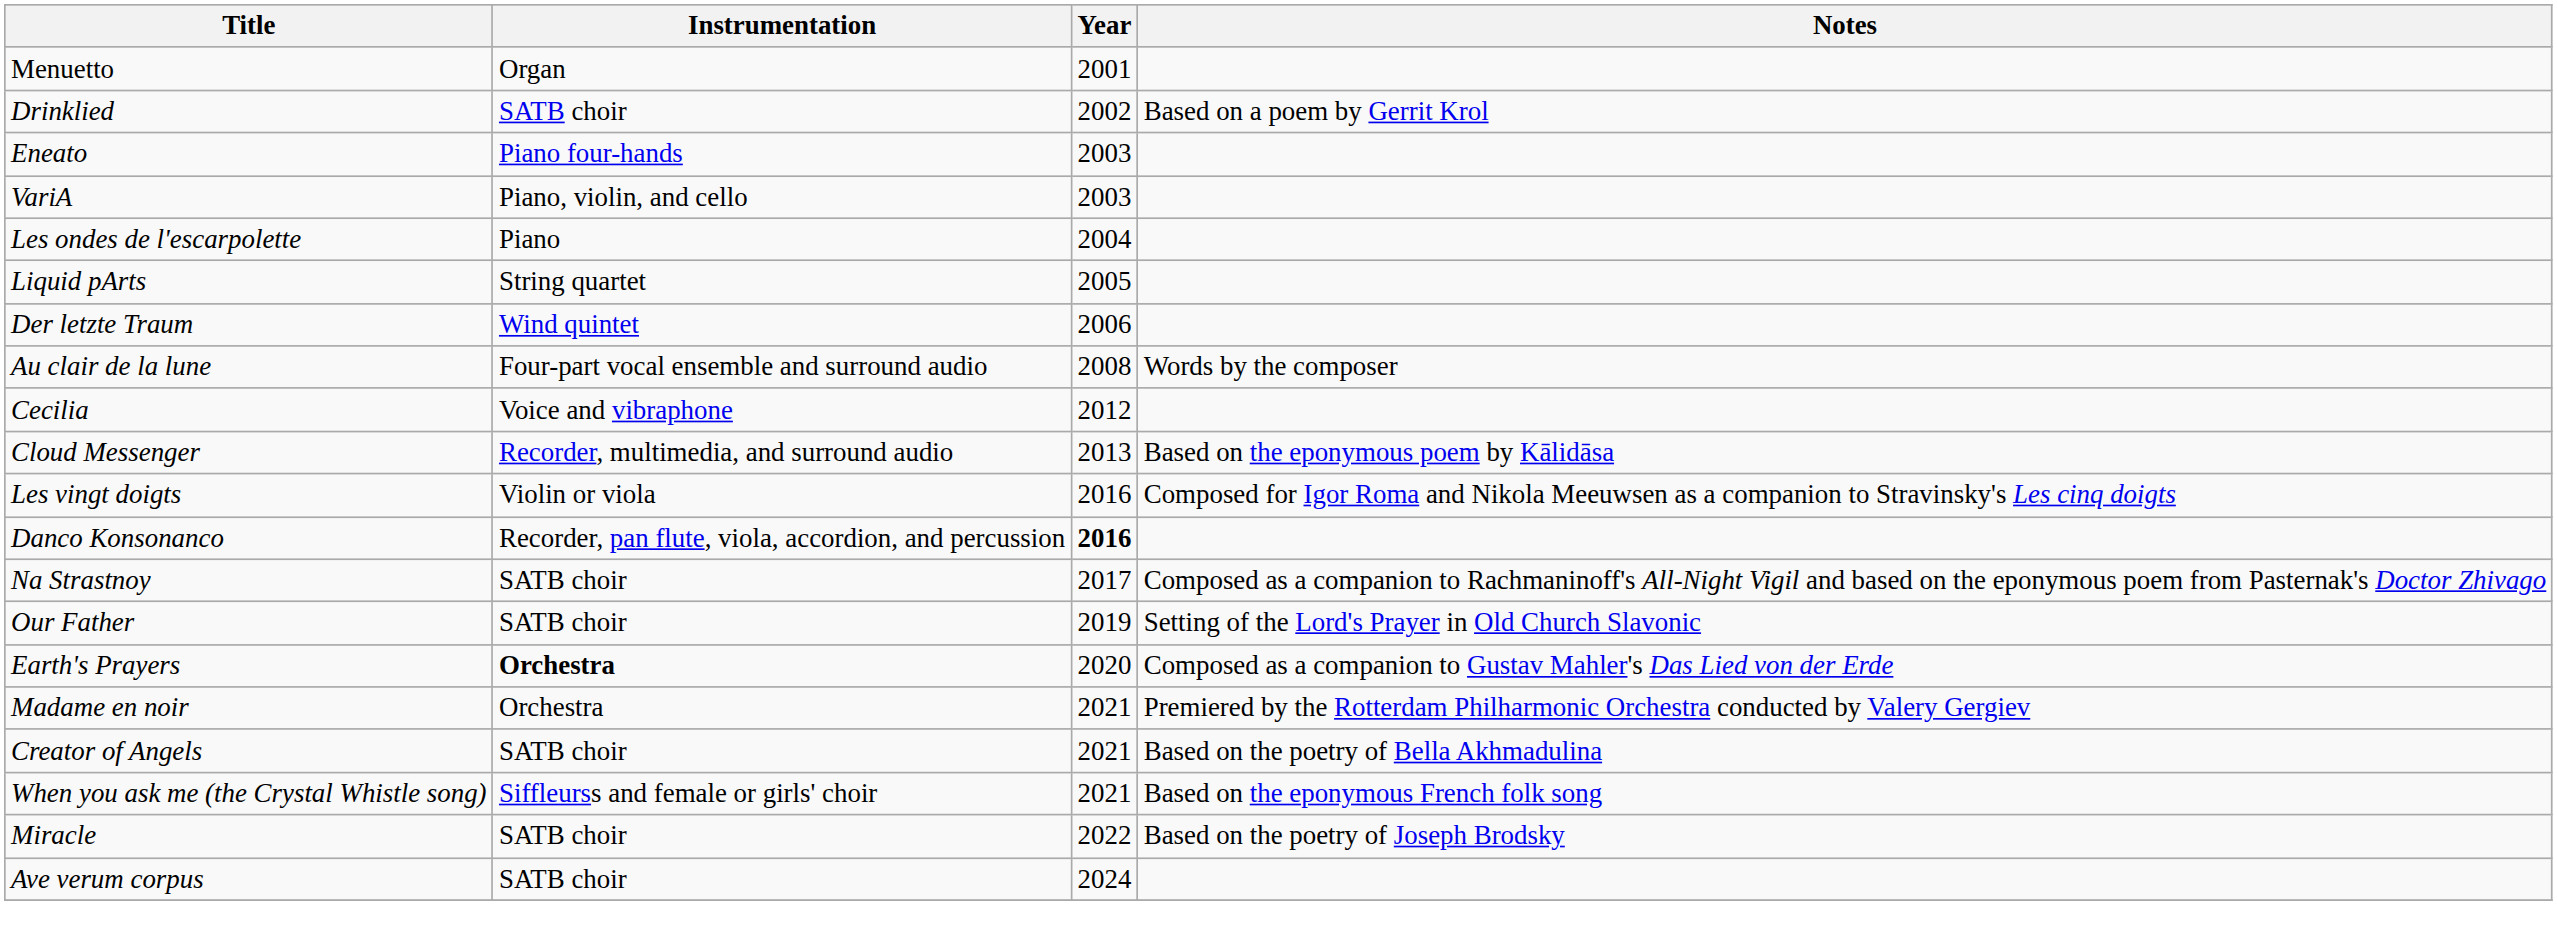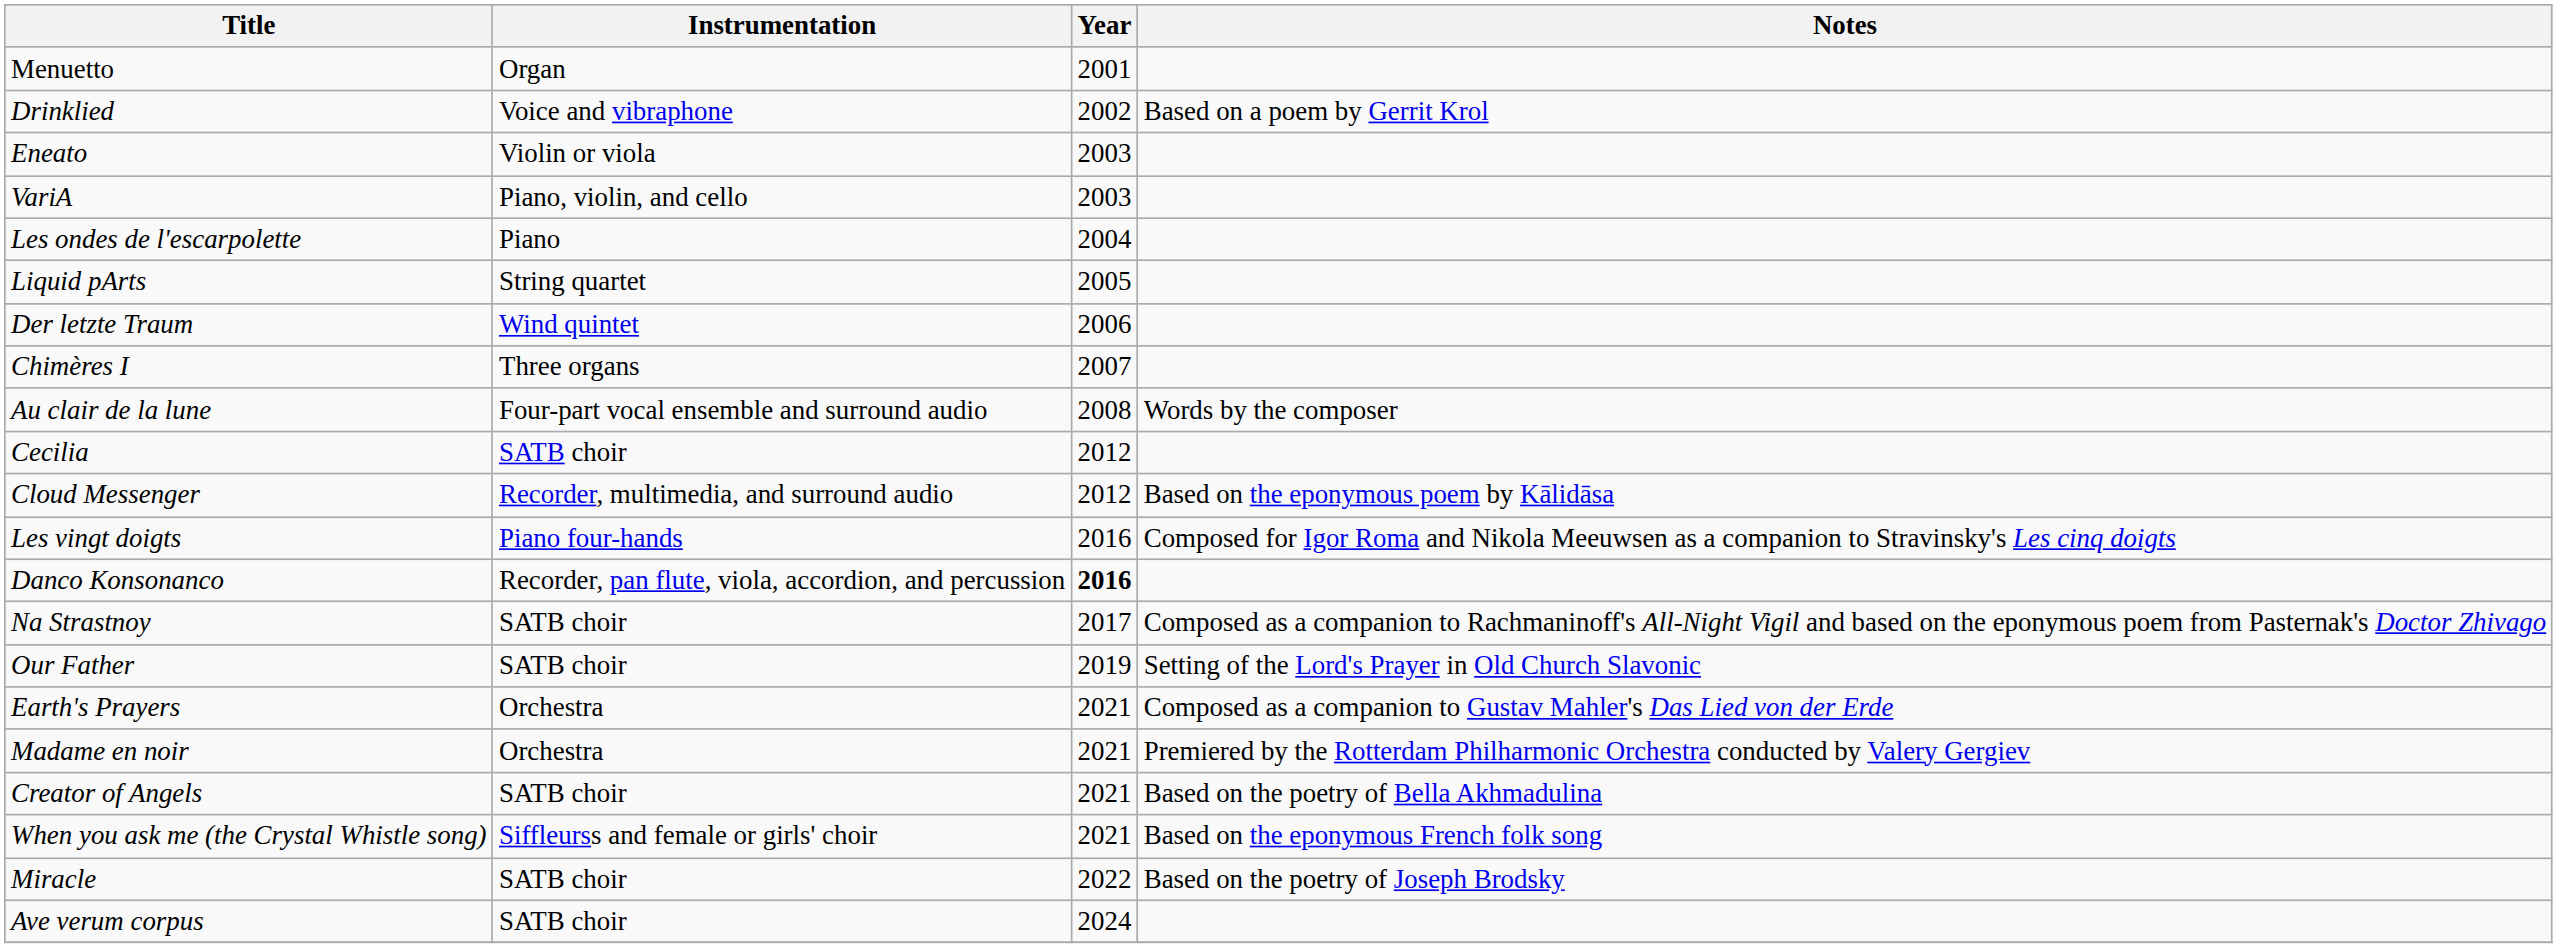Drinklied | Instrumentation: SATB choir -> Voice and vibraphone
Eneato | Instrumentation: Piano four-hands -> Violin or viola
+ row: Chimères I | Three organs | 2007
Cecilia | Instrumentation: Voice and vibraphone -> SATB choir
Cloud Messenger | Year: 2013 -> 2012
Les vingt doigts | Instrumentation: Violin or viola -> Piano four-hands
Earth's Prayers | Instrumentation: bold -> normal
Earth's Prayers | Year: 2020 -> 2021
